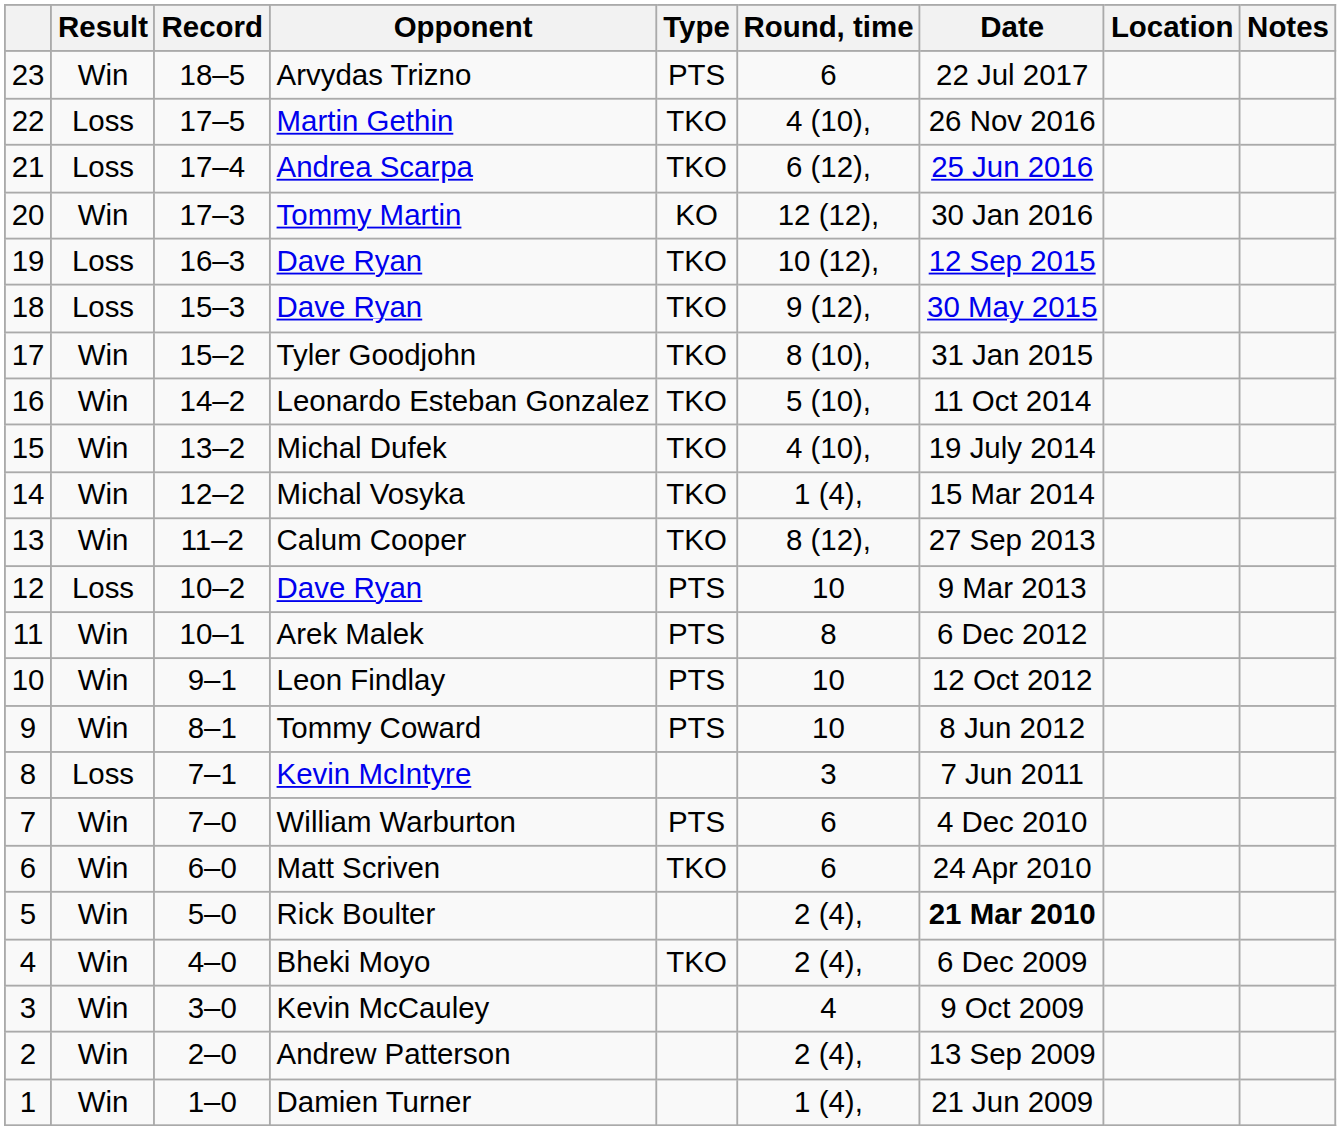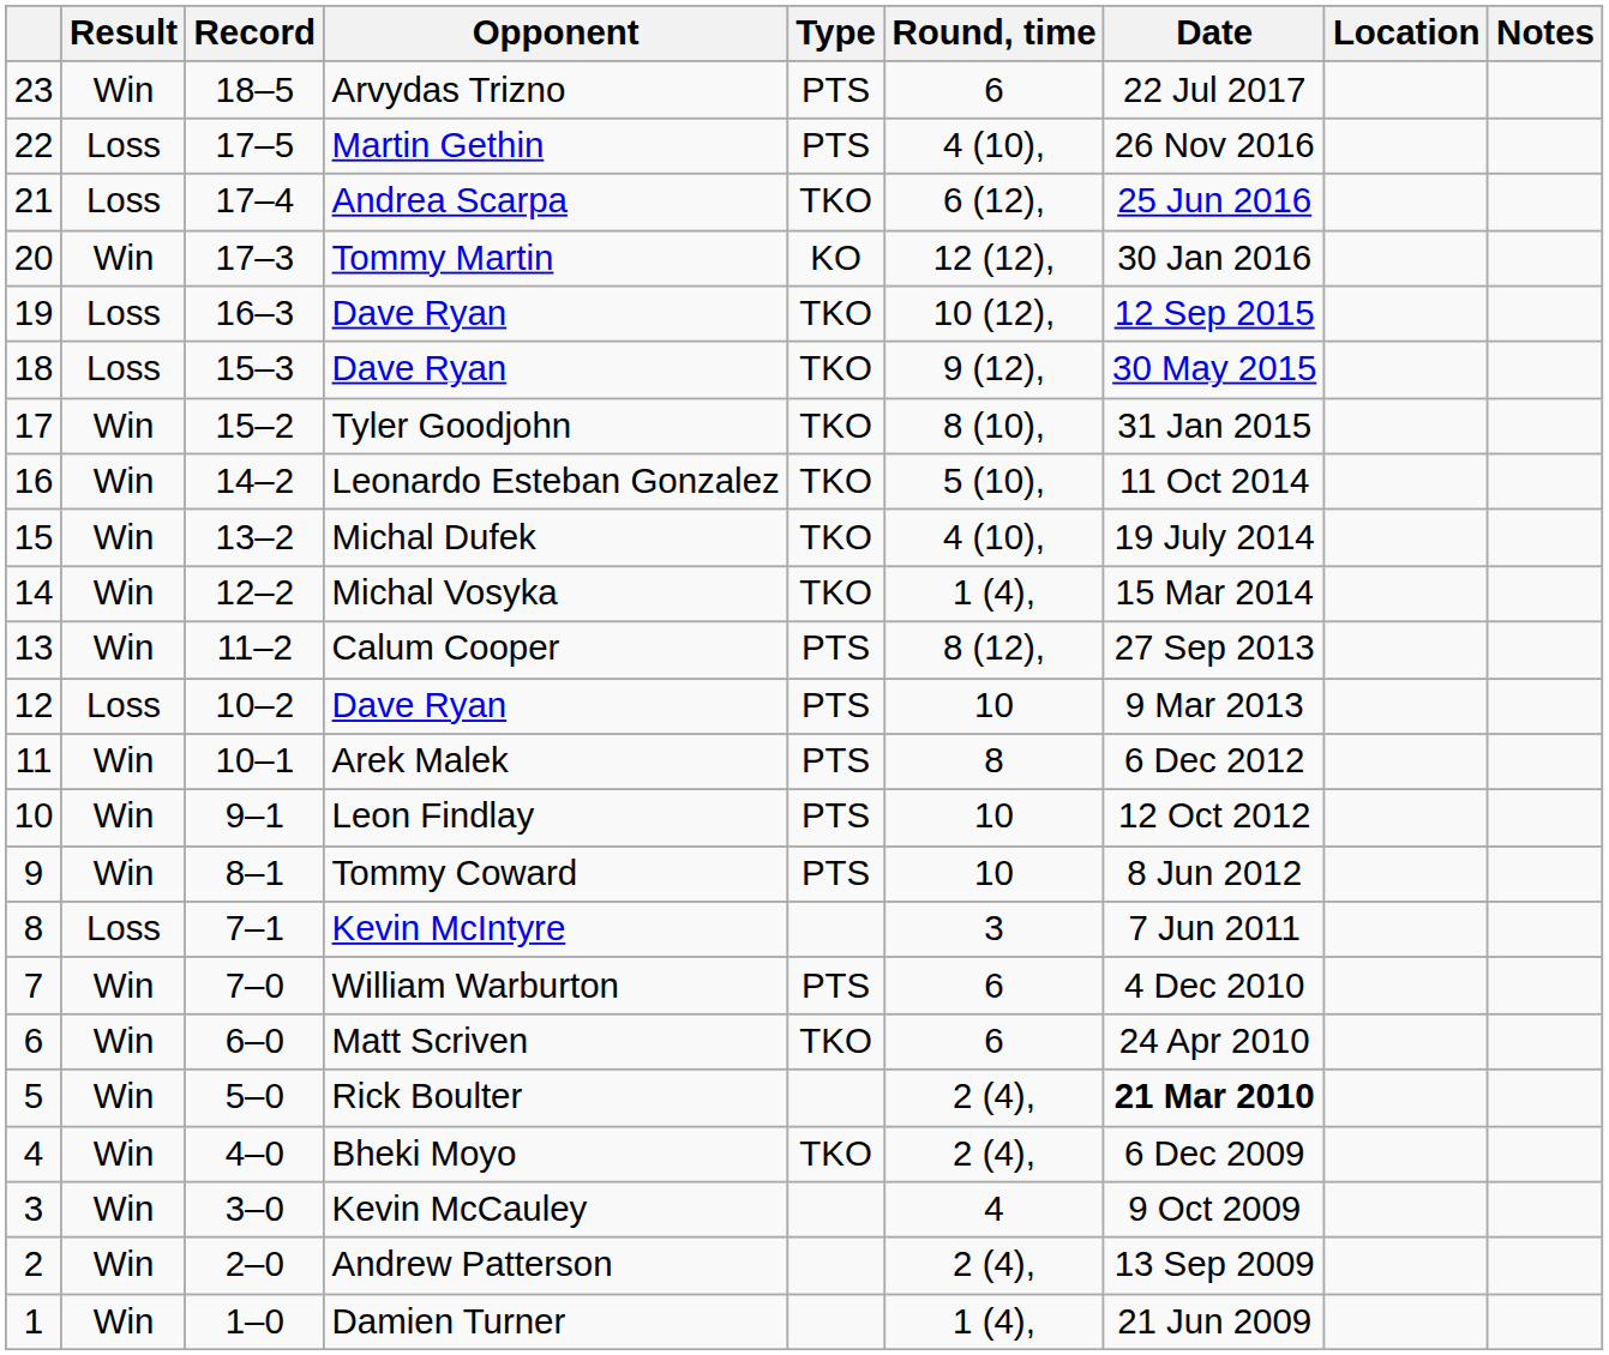Martin Gethin | Type: TKO -> PTS
Calum Cooper | Type: TKO -> PTS
